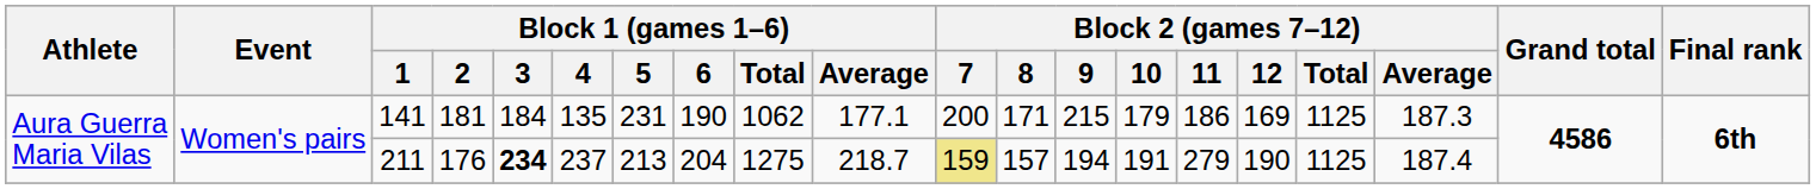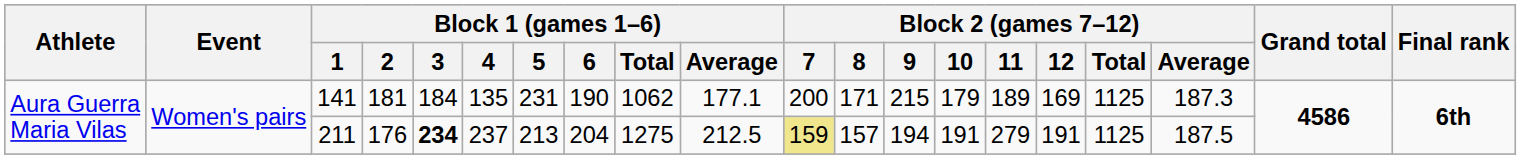141 | Block 2 (games 7–12) / 11: 186 -> 189
211 | Block 1 (games 1–6) / Average: 218.7 -> 212.5
211 | Block 2 (games 7–12) / 12: 190 -> 191
211 | Block 2 (games 7–12) / Average: 187.4 -> 187.5
